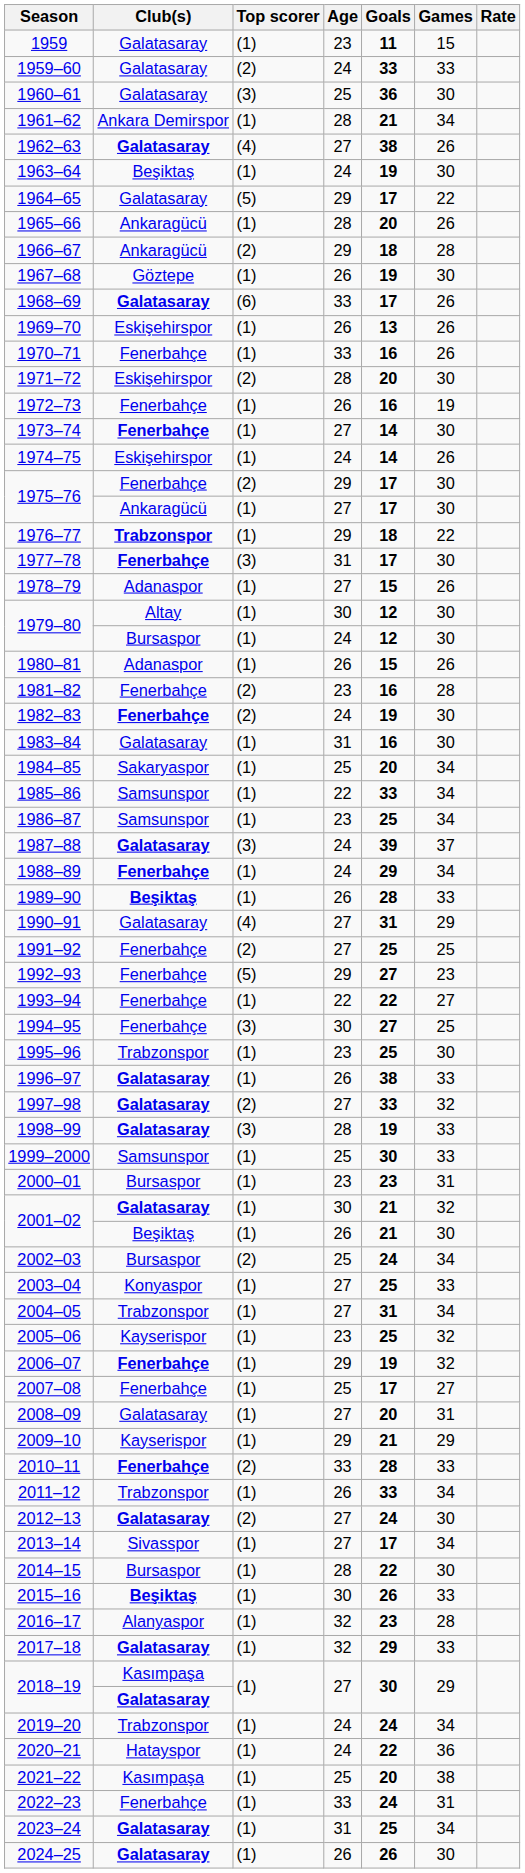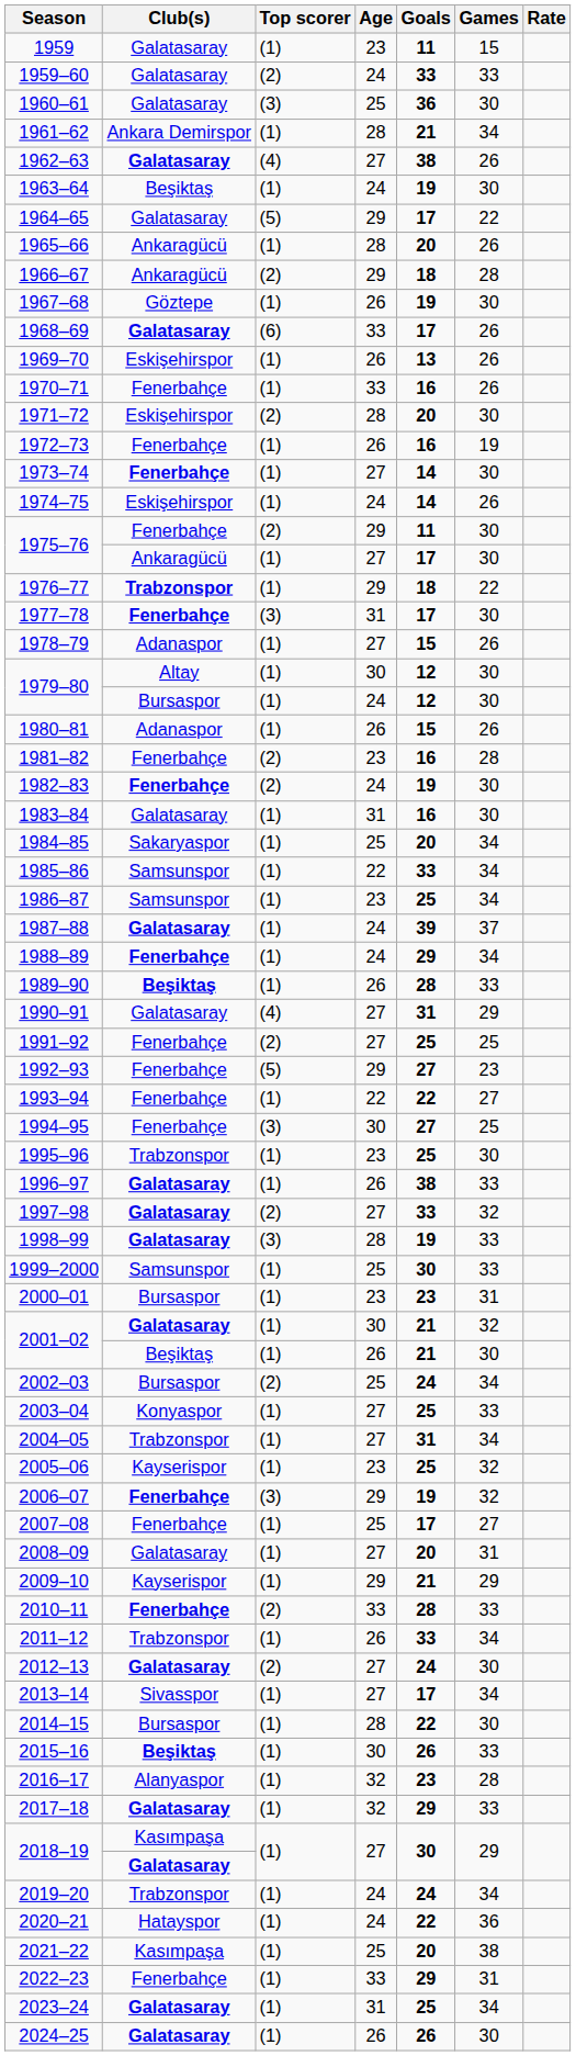1975–76 / Fenerbahçe | Goals: 17 -> 11
1987–88 | Top scorer: (3) -> (1)
2006–07 | Top scorer: (1) -> (3)
2022–23 | Goals: 24 -> 29
